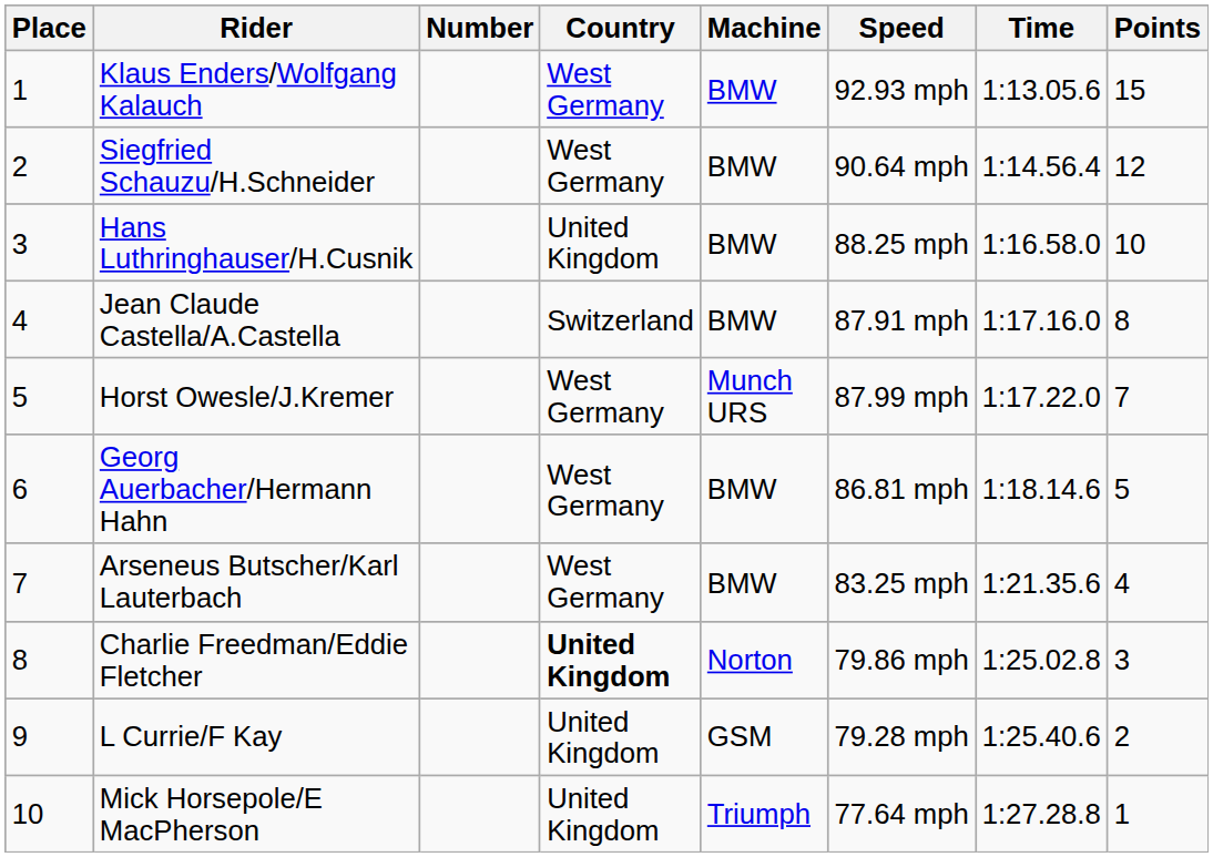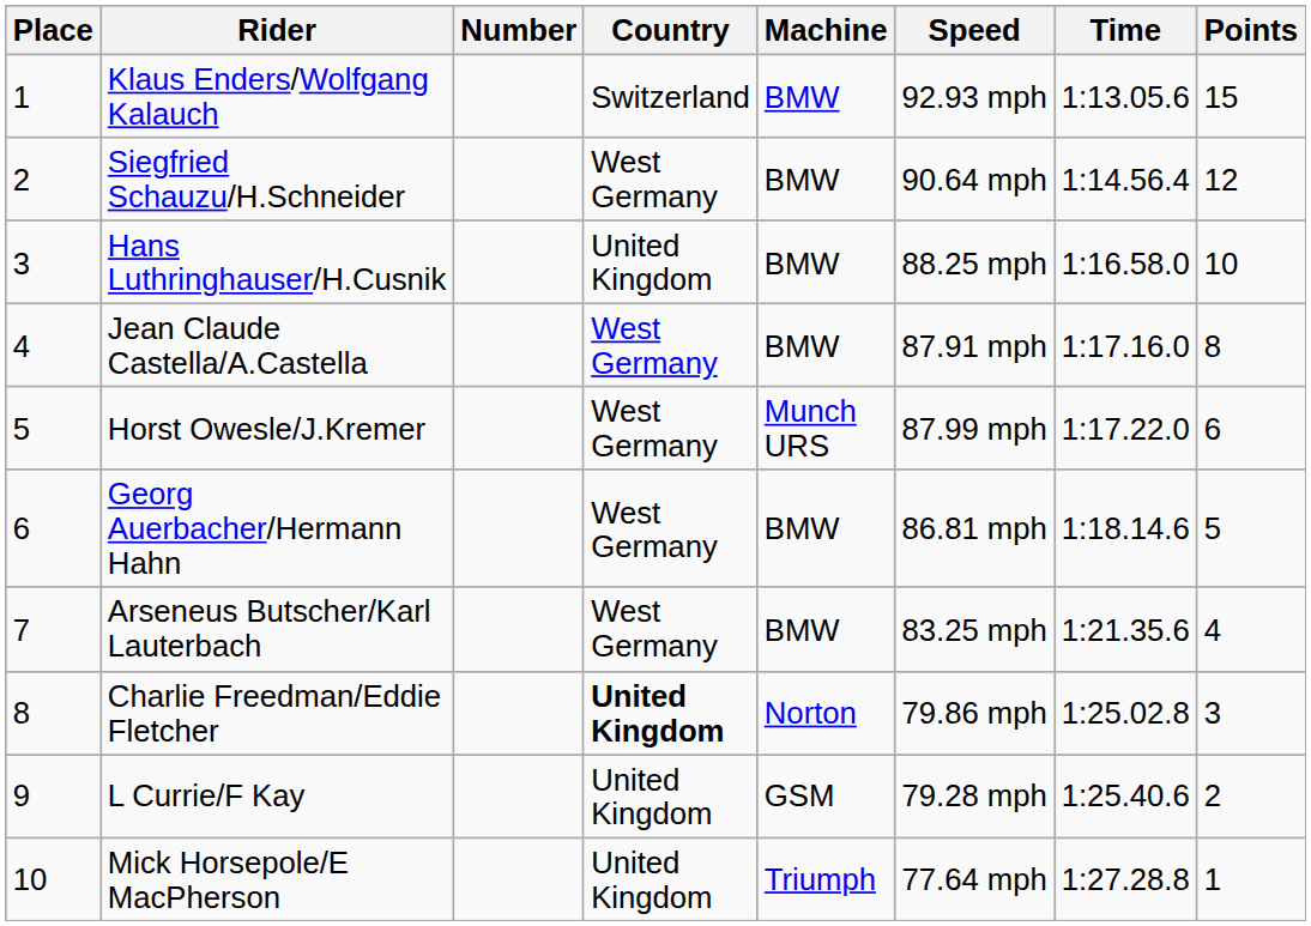Klaus Enders/Wolfgang Kalauch | Country: West Germany -> Switzerland
Jean Claude Castella/A.Castella | Country: Switzerland -> West Germany
Horst Owesle/J.Kremer | Points: 7 -> 6
